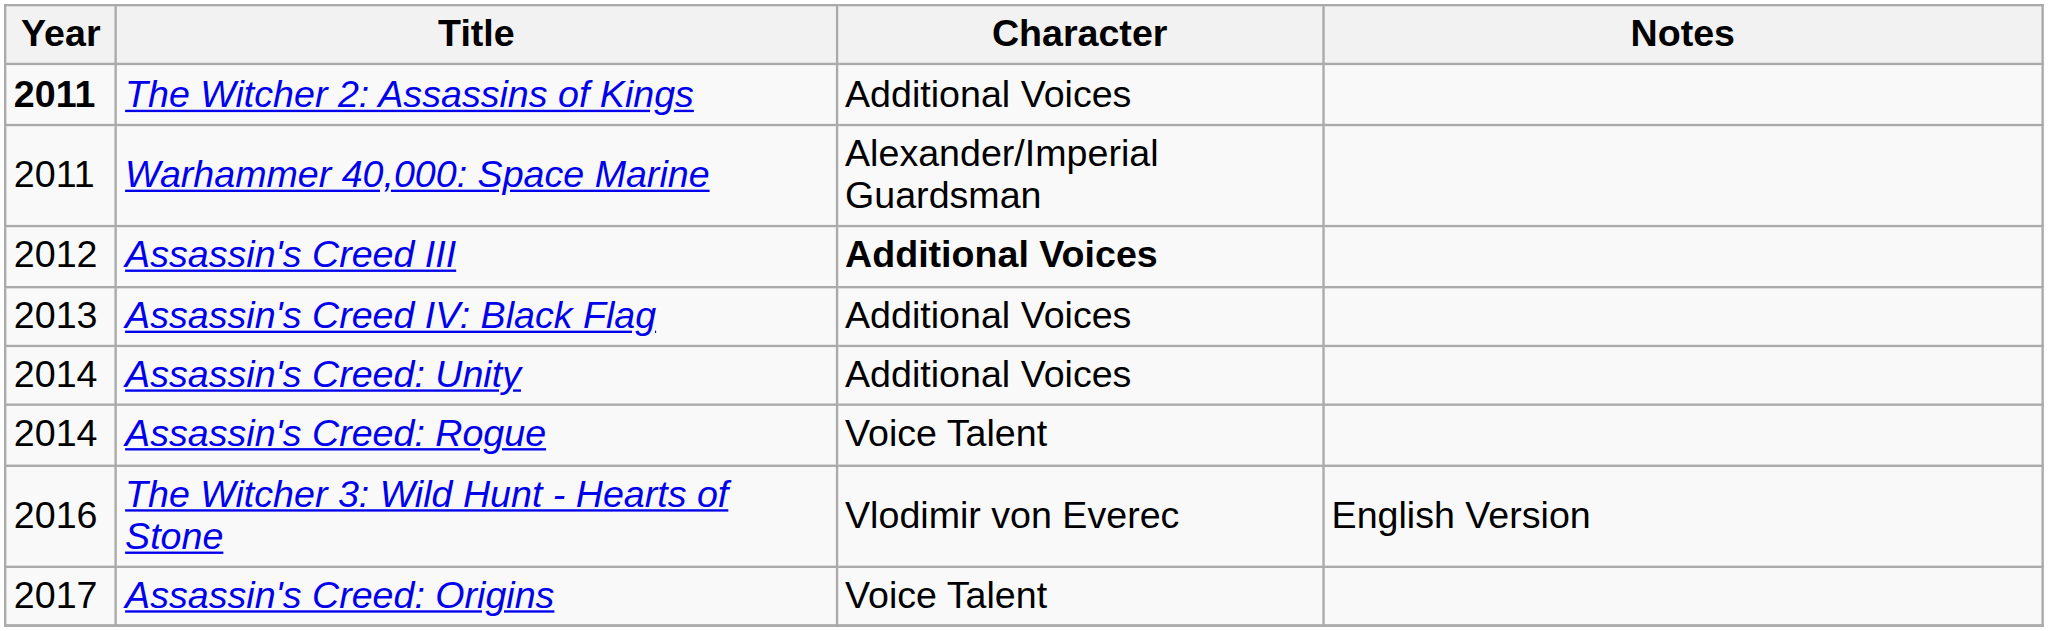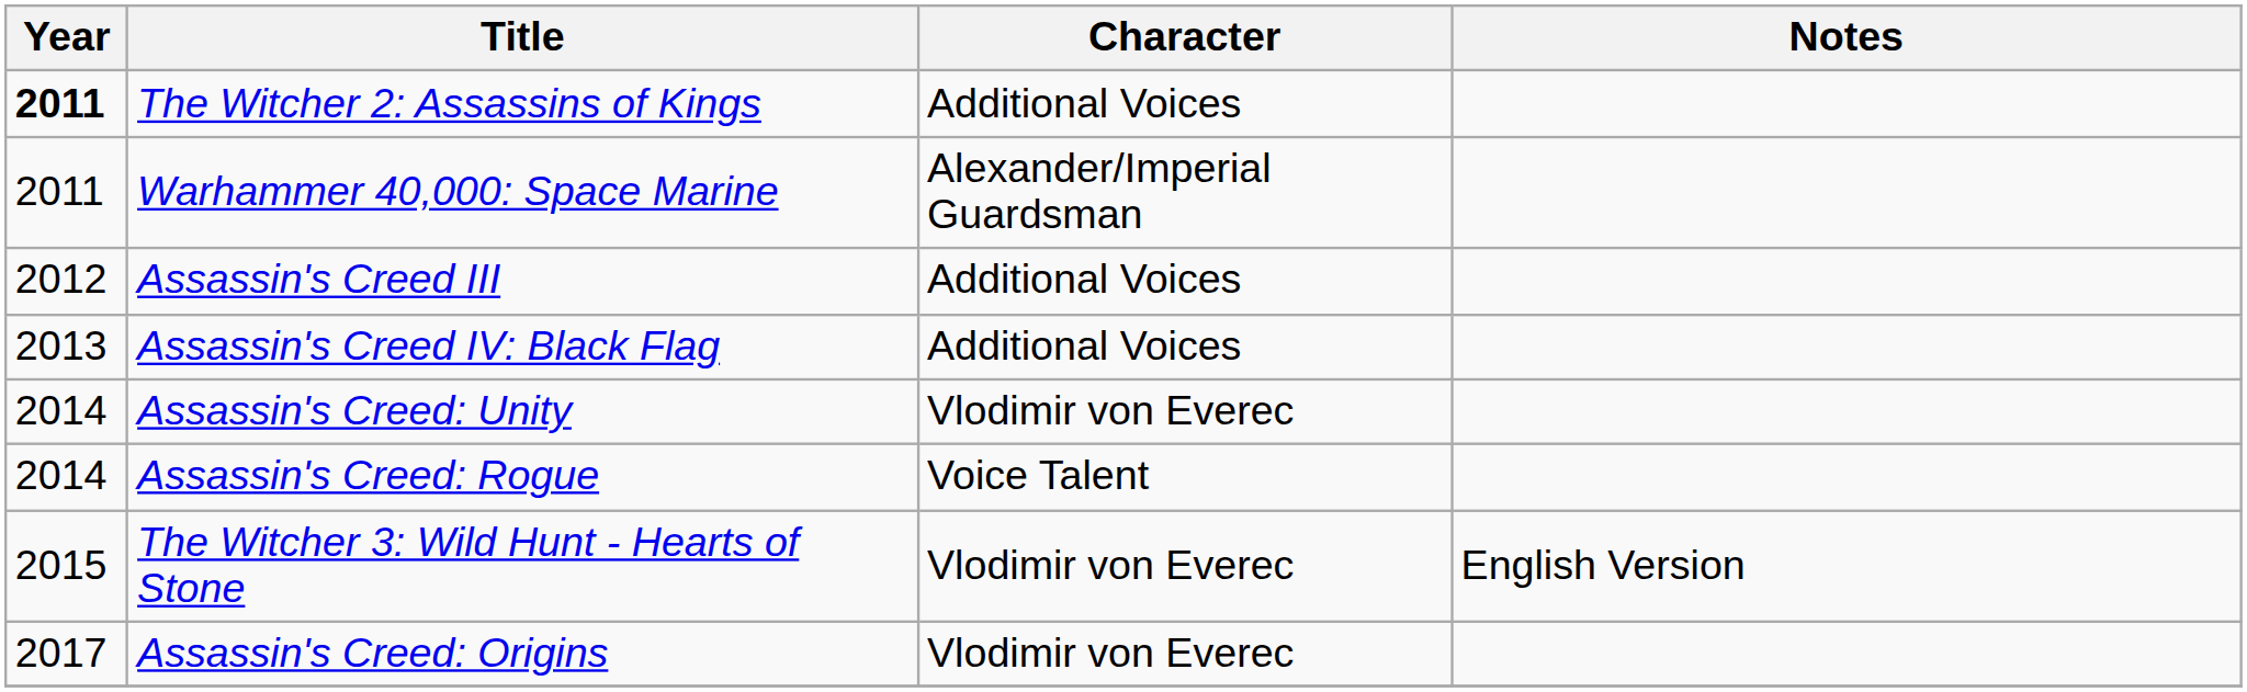Assassin's Creed III | Character: bold -> normal
Assassin's Creed: Unity | Character: Additional Voices -> Vlodimir von Everec
The Witcher 3: Wild Hunt - Hearts of Stone | Year: 2016 -> 2015
Assassin's Creed: Origins | Character: Voice Talent -> Vlodimir von Everec
